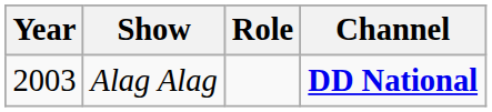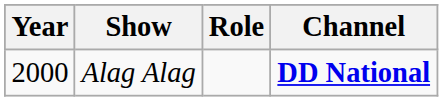Alag Alag | Year: 2003 -> 2000
